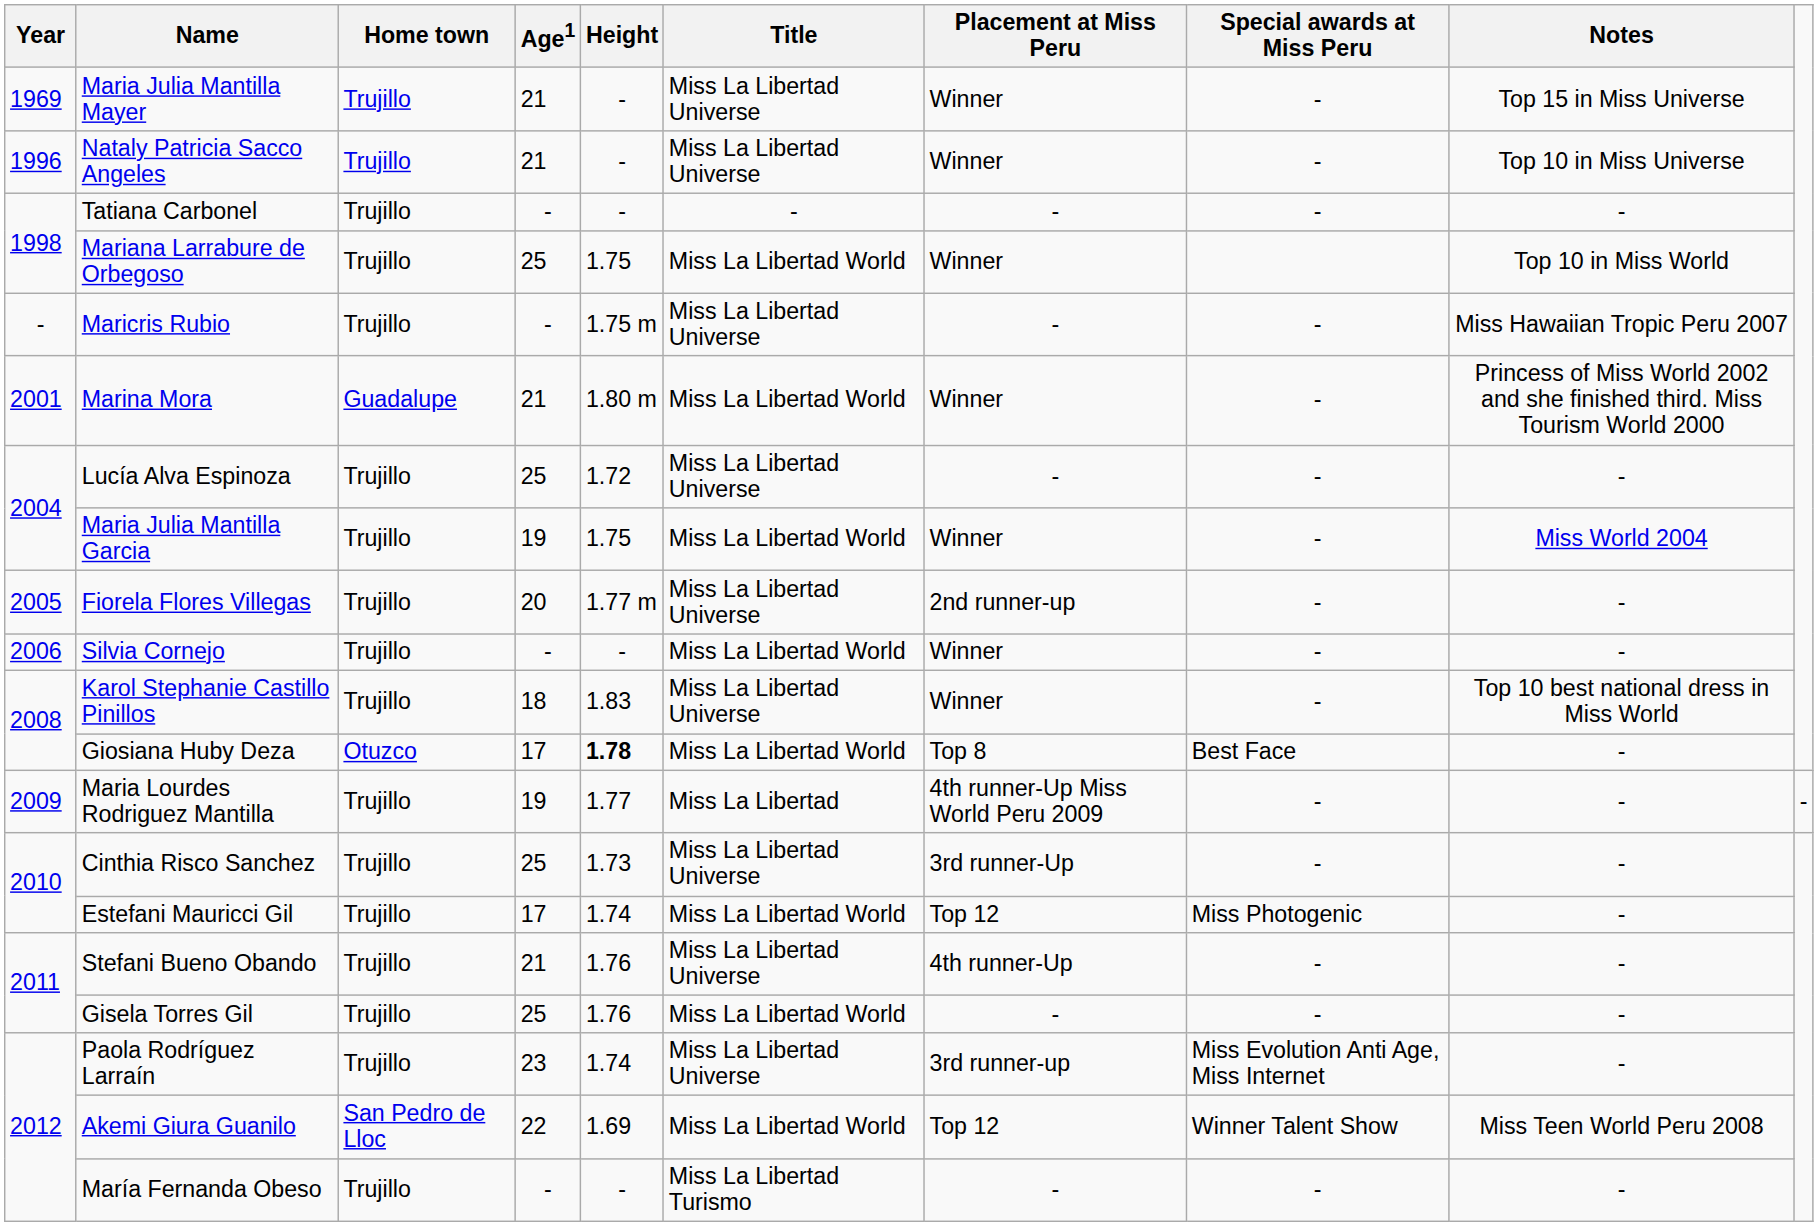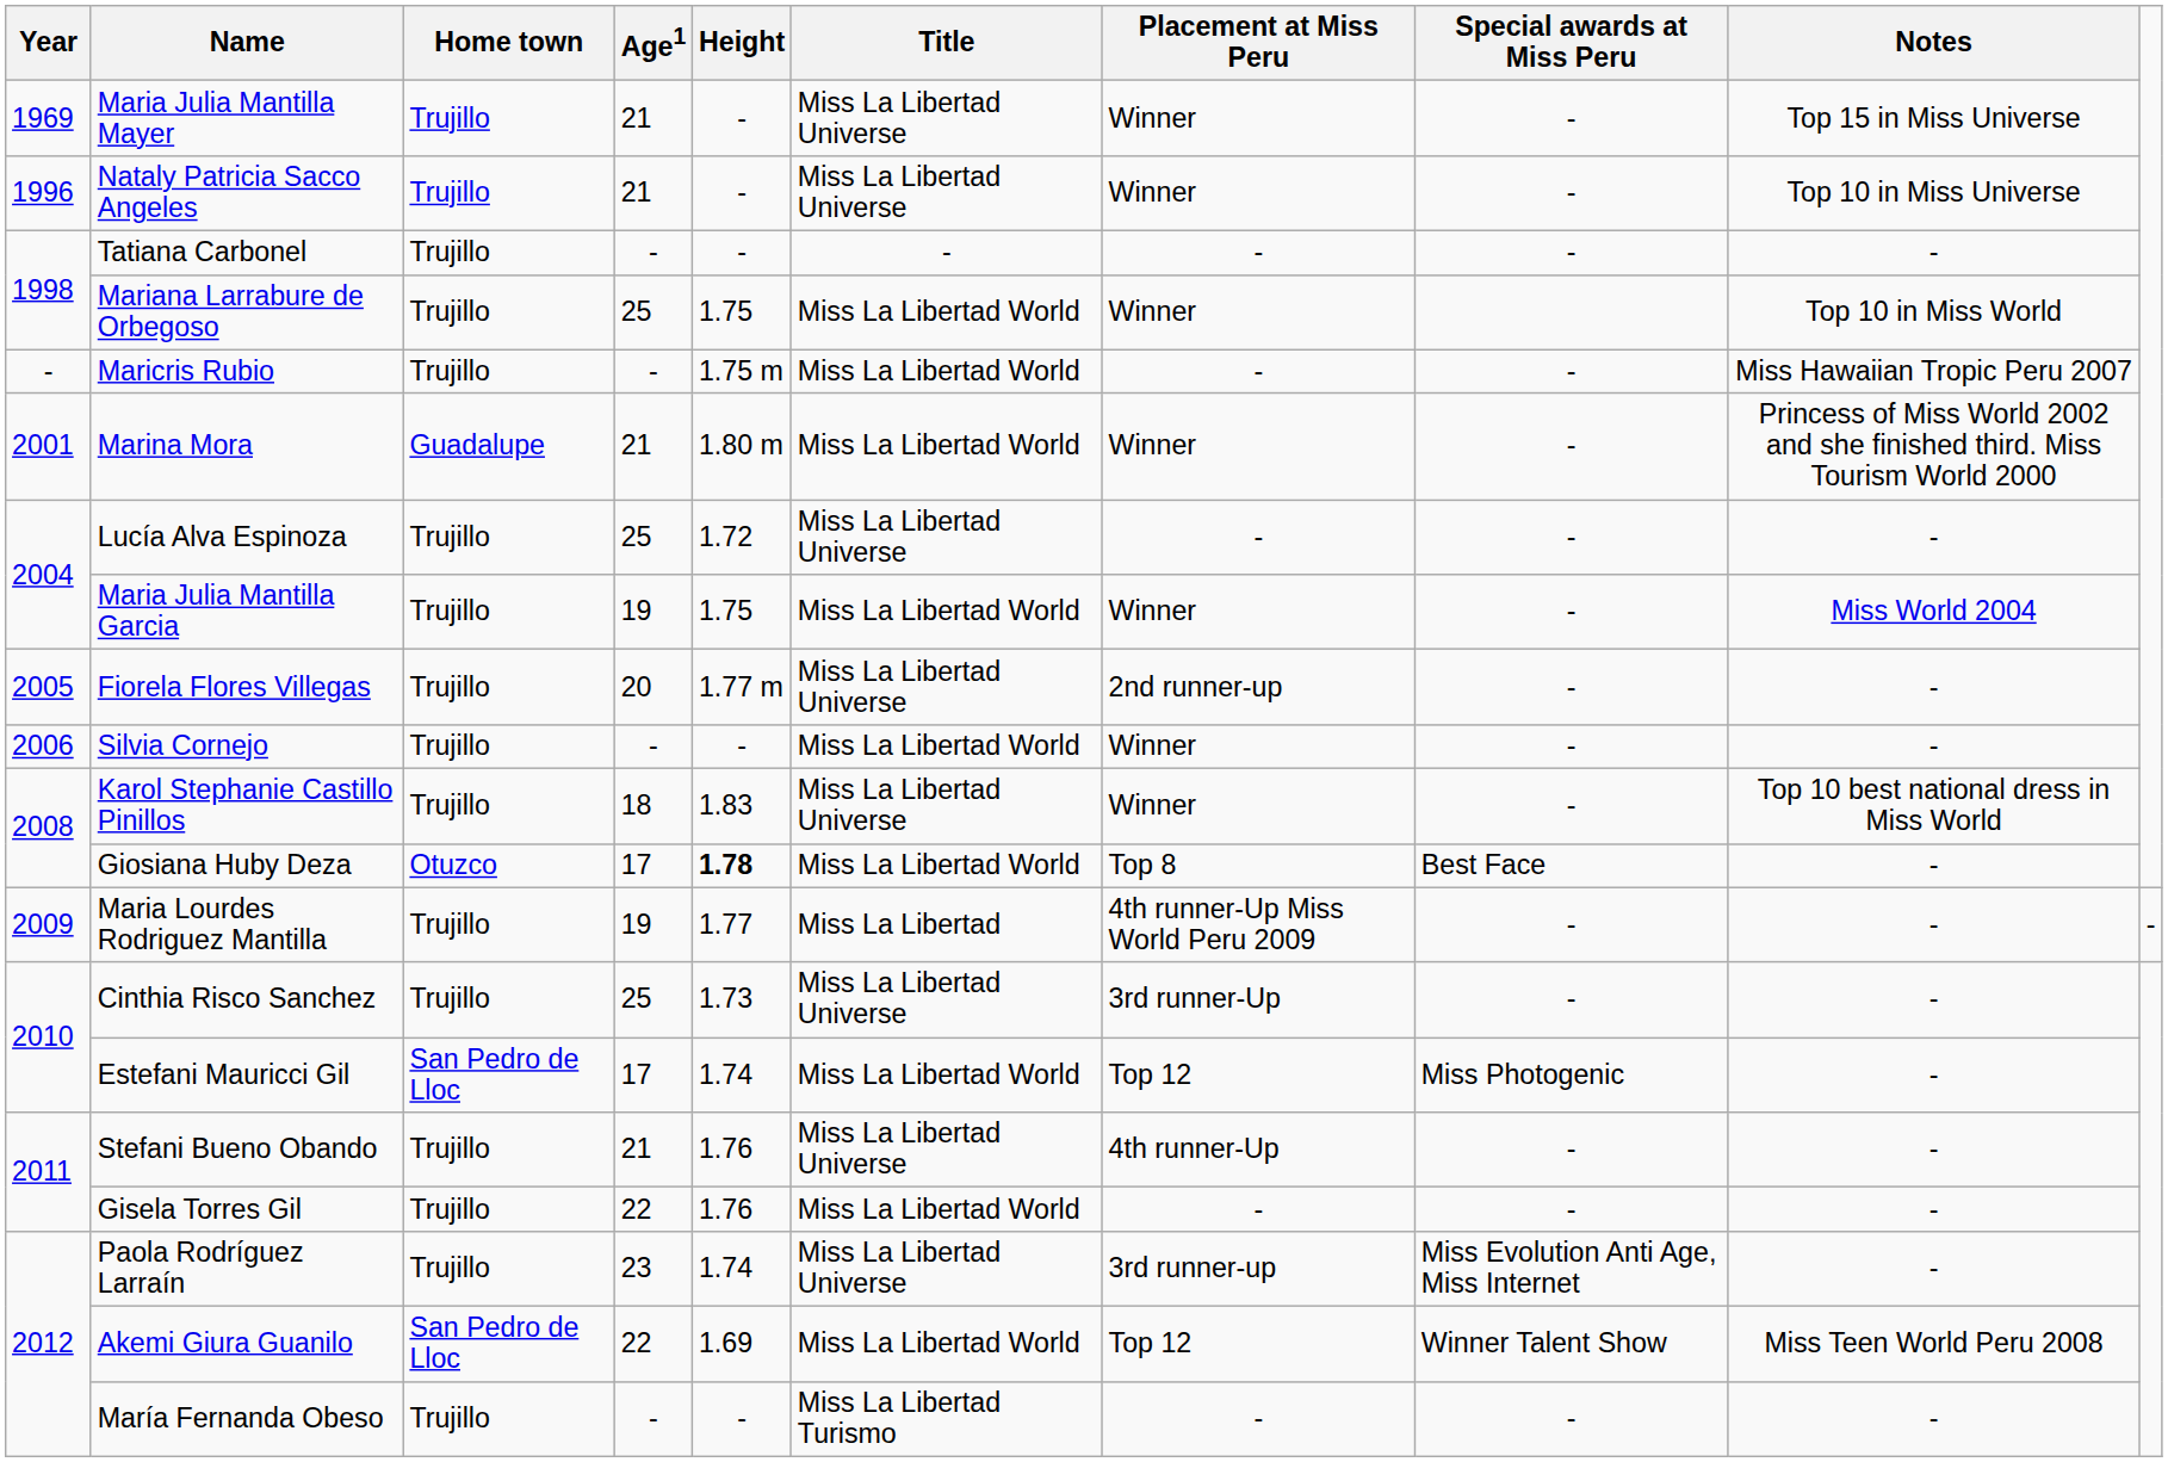Maricris Rubio | Title: Miss La Libertad Universe -> Miss La Libertad World
Estefani Mauricci Gil | Home town: Trujillo -> San Pedro de Lloc
Gisela Torres Gil | Age1: 25 -> 22
